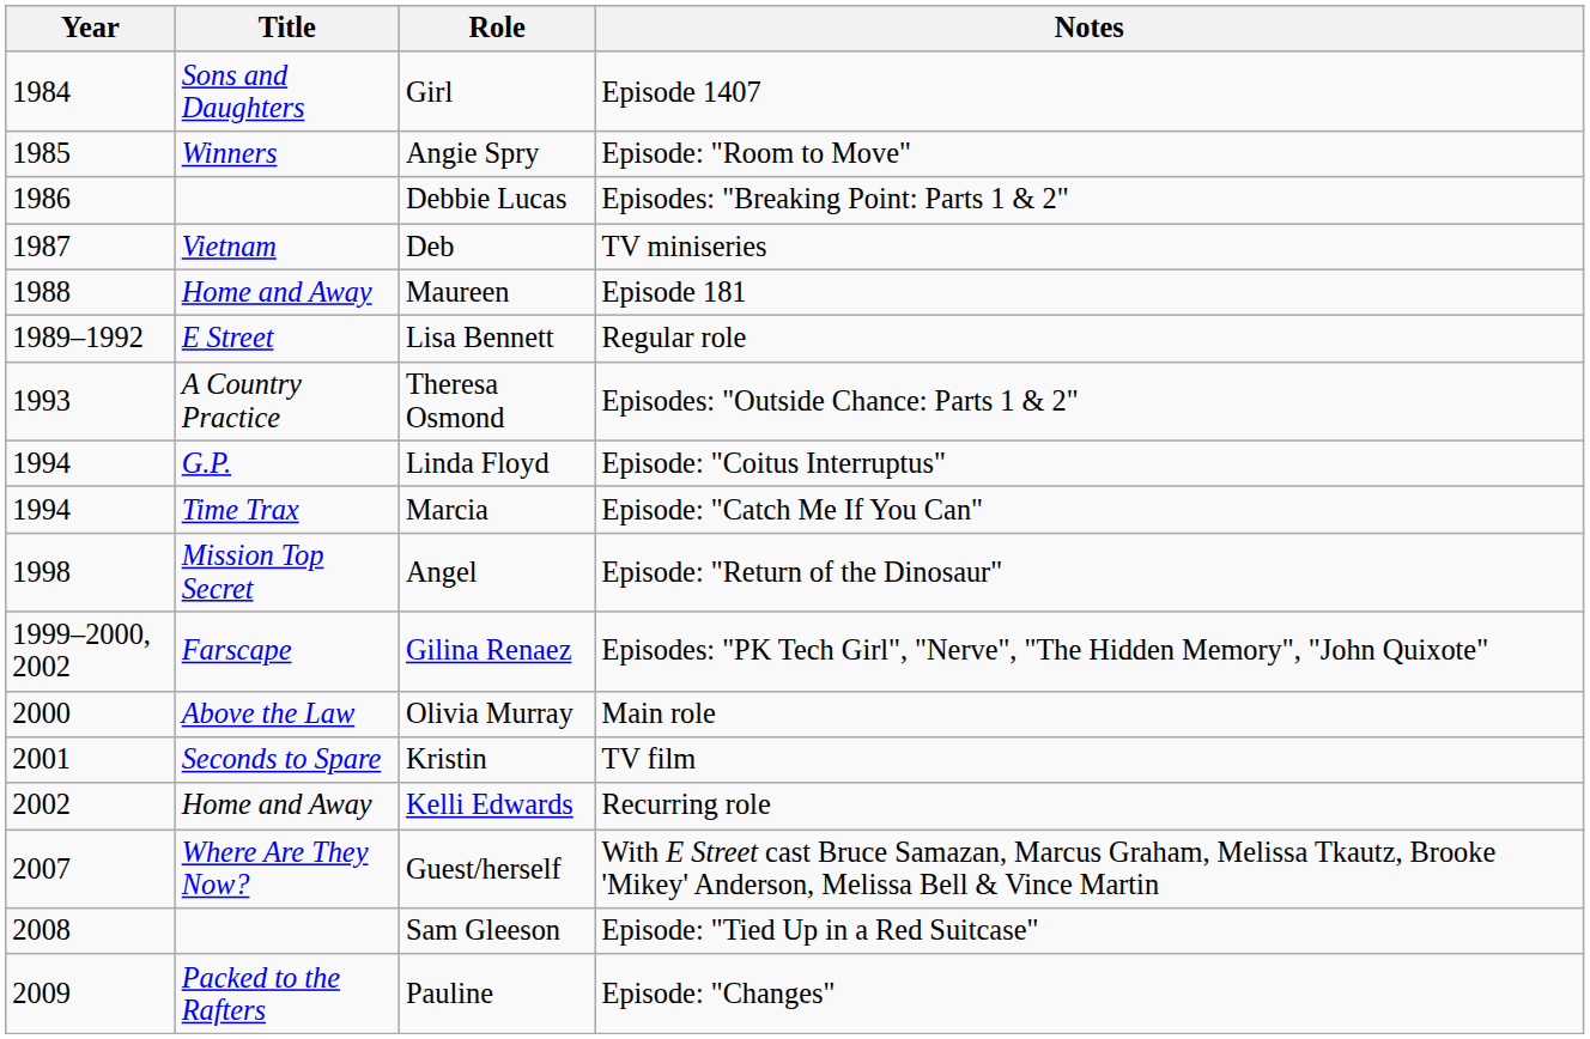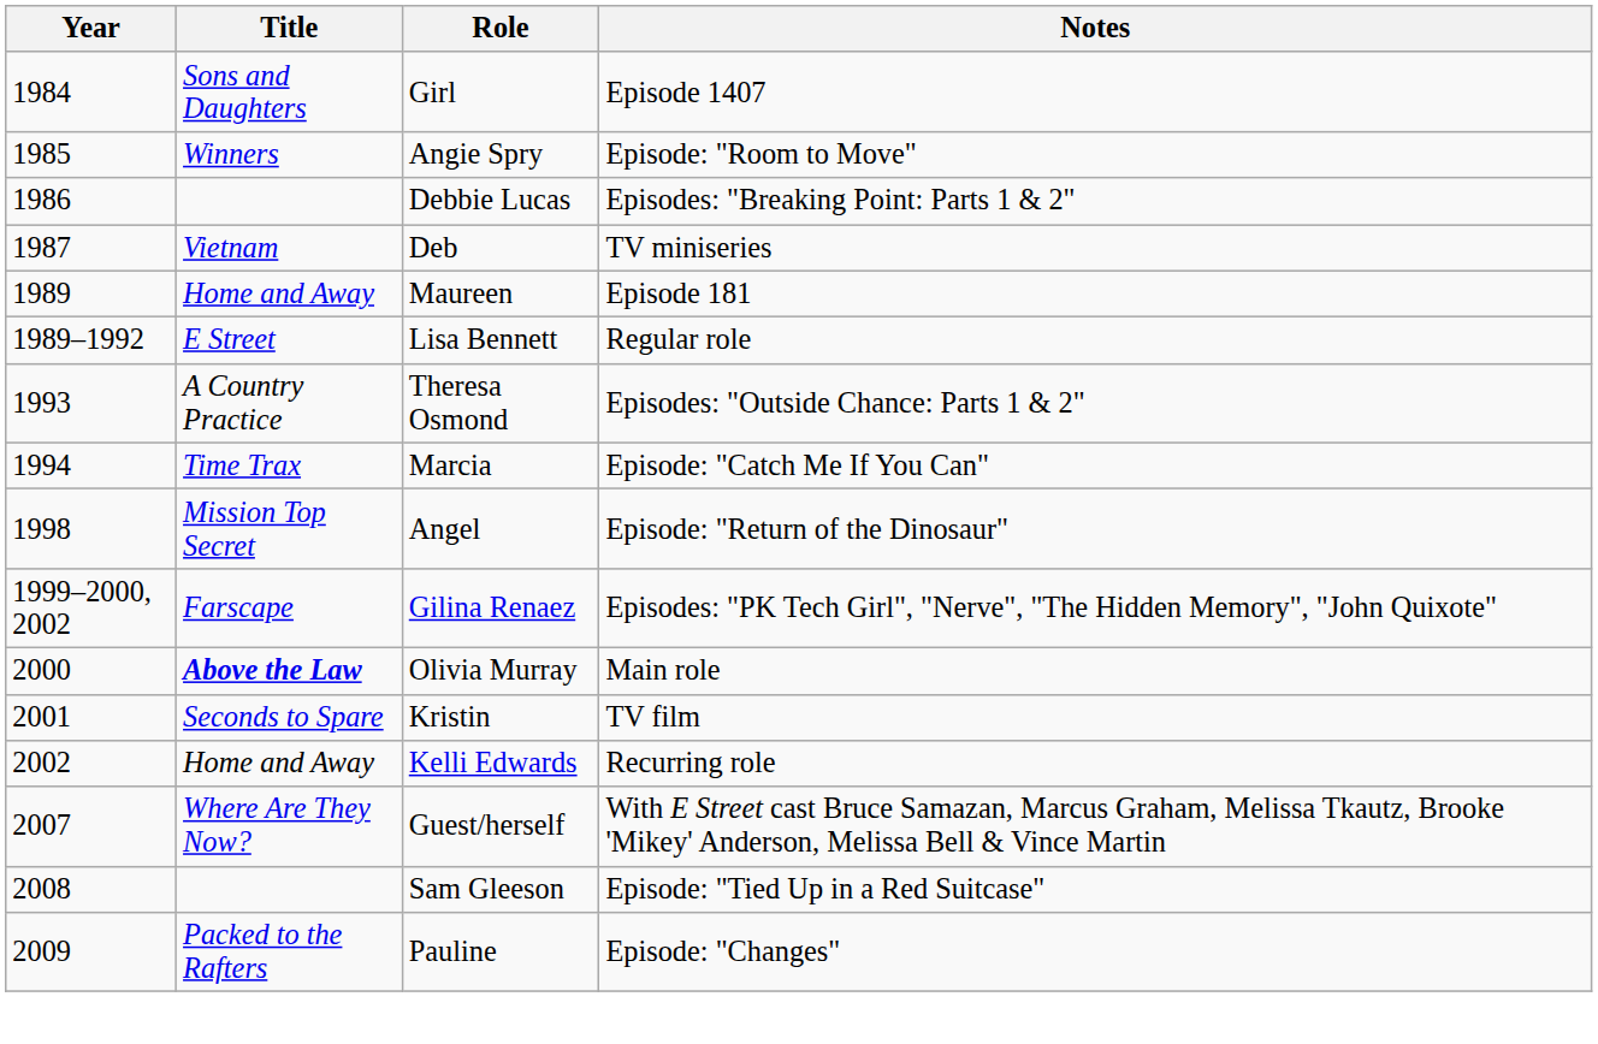Maureen | Year: 1988 -> 1989
- row: 1994 | G.P. | Linda Floyd | Episode: "Coitus Interruptus"
Olivia Murray | Title: normal -> bold
